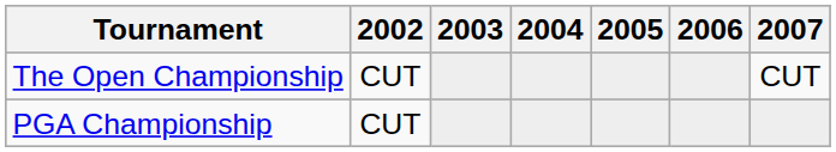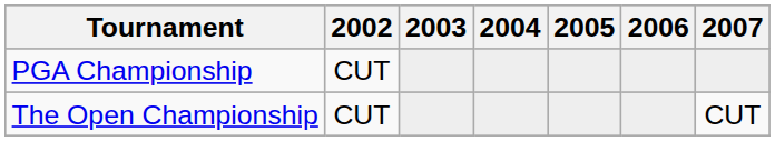rows swapped: The Open Championship <-> PGA Championship
